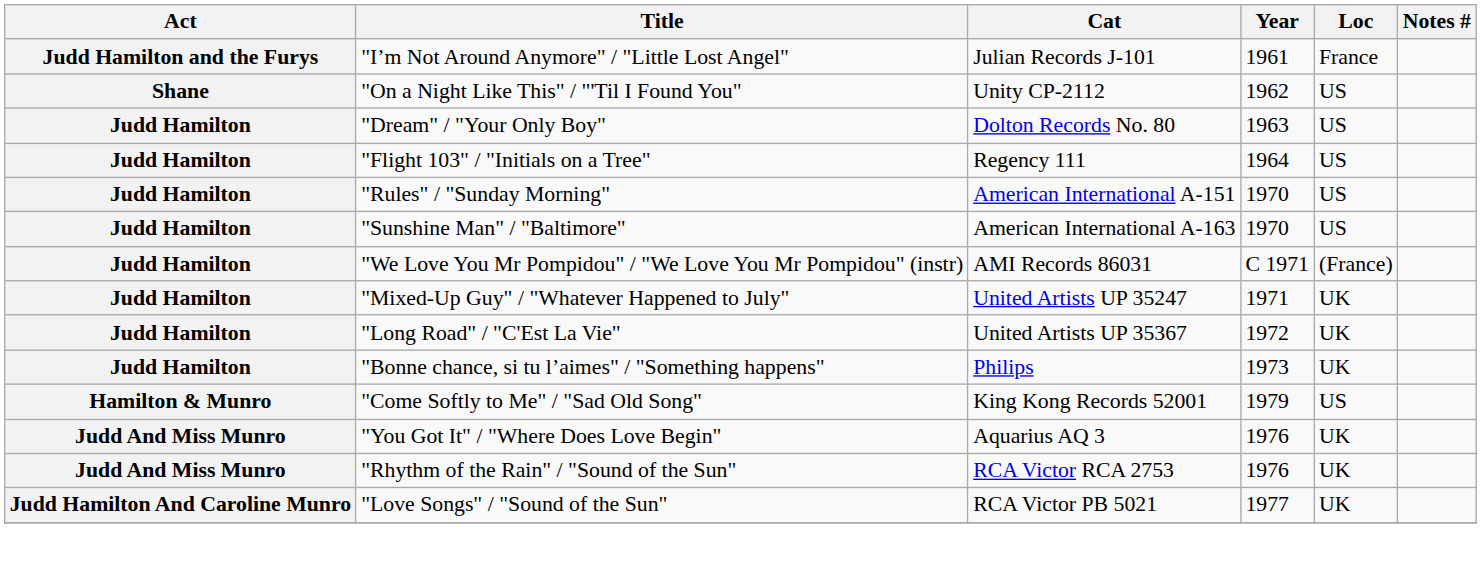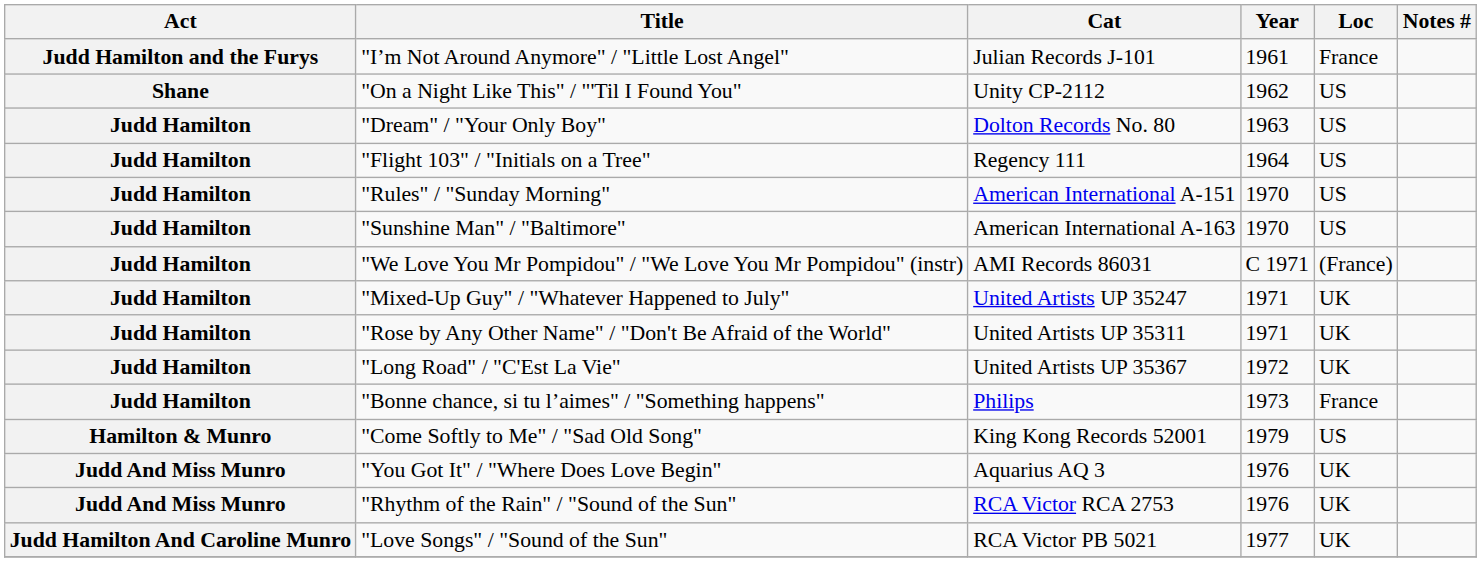+ row: Judd Hamilton | "Rose by Any Other Name" / "Don't Be Afraid of the World" | United Artists UP 35311 | 1971 | UK
"Bonne chance, si tu l’aimes" / "Something happens" | Loc: UK -> France
